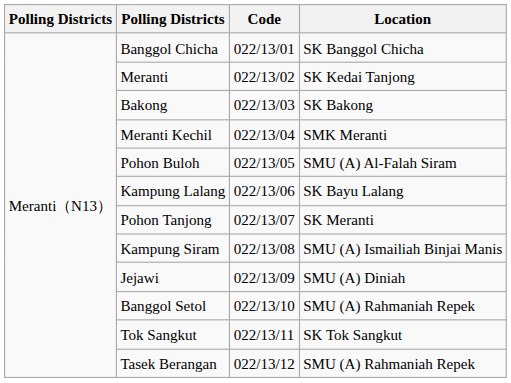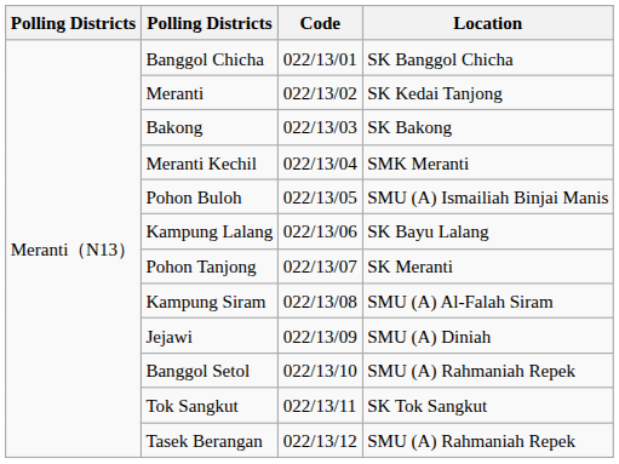Pohon Buloh | Location: SMU (A) Al-Falah Siram -> SMU (A) Ismailiah Binjai Manis
Kampung Siram | Location: SMU (A) Ismailiah Binjai Manis -> SMU (A) Al-Falah Siram
